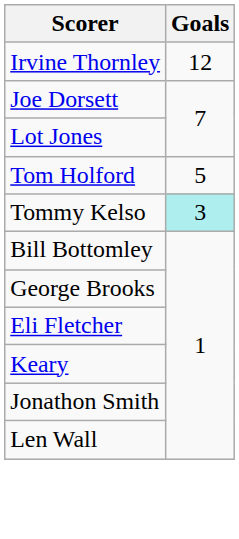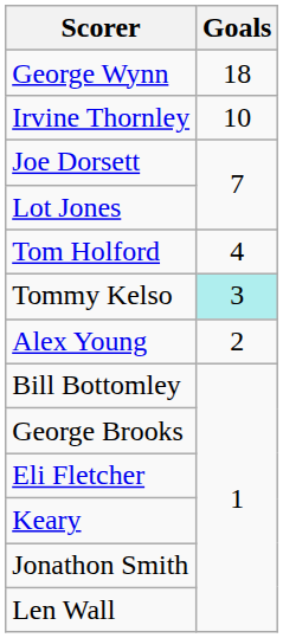+ row: George Wynn | 18
Irvine Thornley | Goals: 12 -> 10
Tom Holford | Goals: 5 -> 4
+ row: Alex Young | 2
